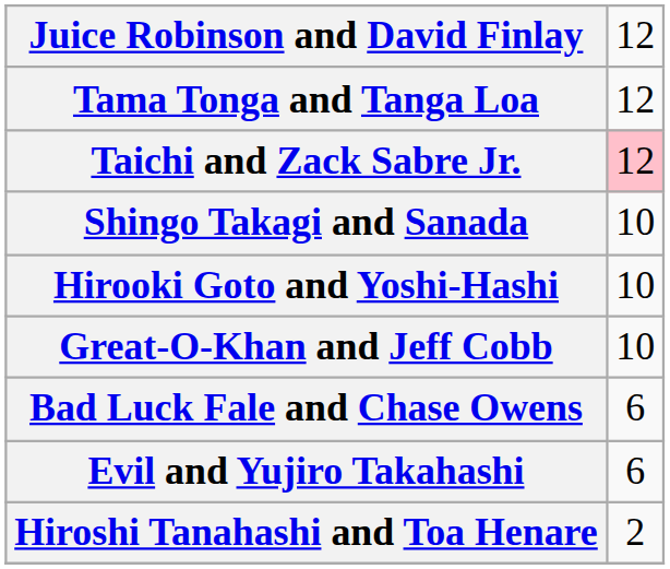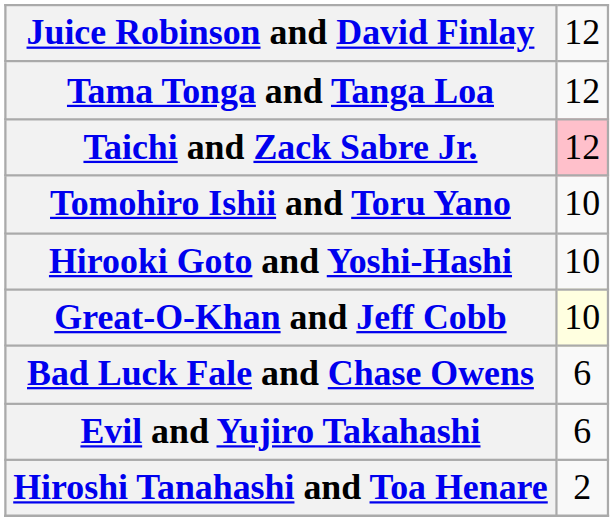- row: Shingo Takagi and Sanada | 10
+ row: Tomohiro Ishii and Toru Yano | 10
Great-O-Khan and Jeff Cobb | column 2: no background -> lightyellow background
